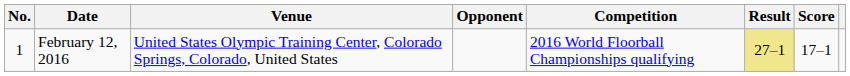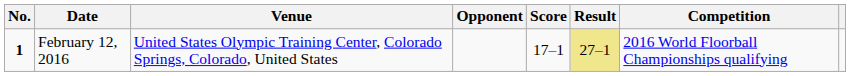columns swapped: Score <-> Competition
February 12, 2016 | No.: normal -> bold
